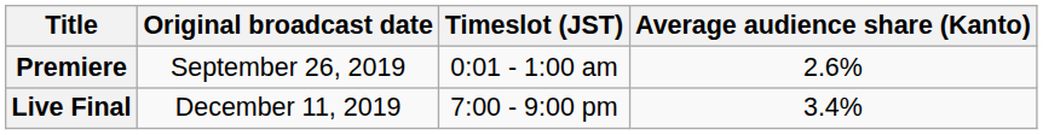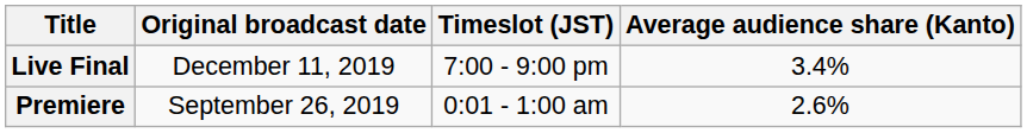rows swapped: Premiere <-> Live Final
